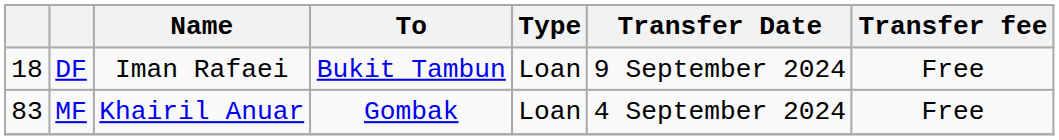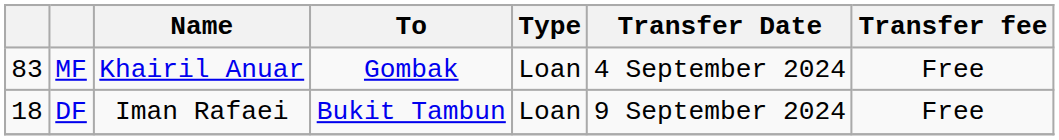rows swapped: MF <-> DF
